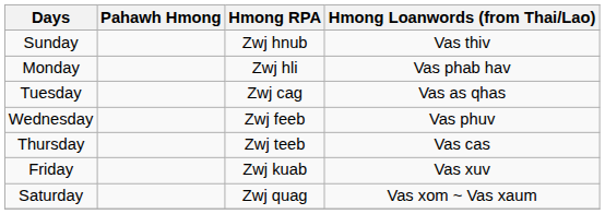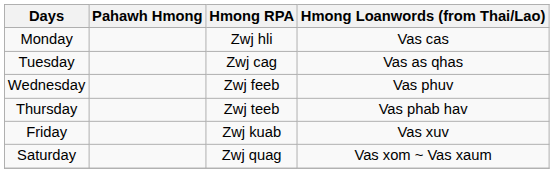- row: Sunday | Zwj hnub | Vas thiv
Monday | Hmong Loanwords (from Thai/Lao): Vas phab hav -> Vas cas
Thursday | Hmong Loanwords (from Thai/Lao): Vas cas -> Vas phab hav
